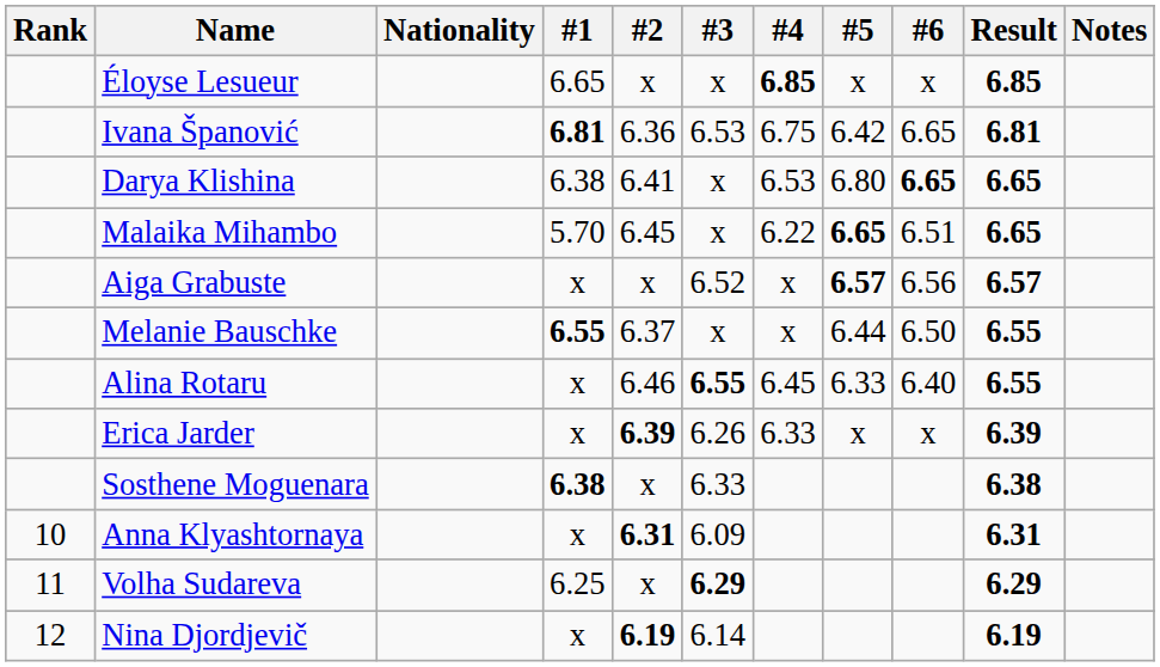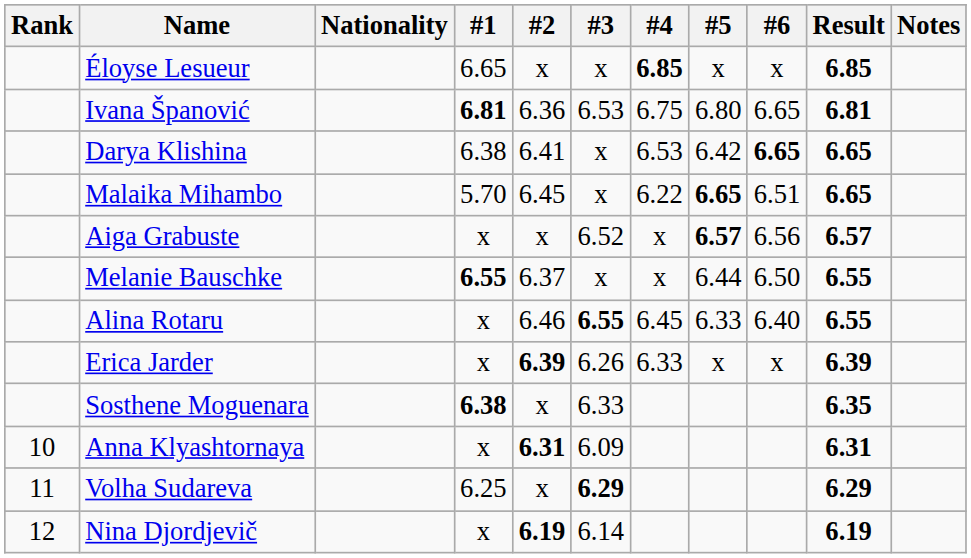Ivana Španović | #5: 6.42 -> 6.80
Darya Klishina | #5: 6.80 -> 6.42
Sosthene Moguenara | Result: 6.38 -> 6.35
